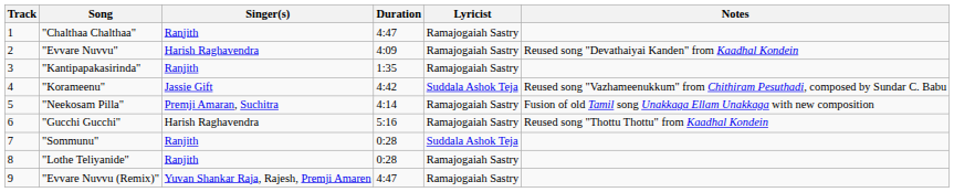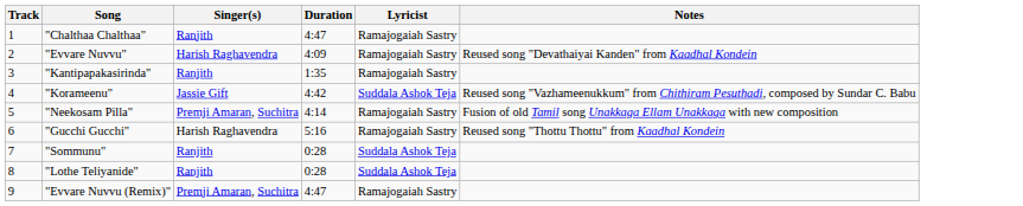"Lothe Teliyanide" | Lyricist: Ramajogaiah Sastry -> Suddala Ashok Teja
"Evvare Nuvvu (Remix)" | Singer(s): Yuvan Shankar Raja, Rajesh, Premji Amaren -> Premji Amaran, Suchitra
